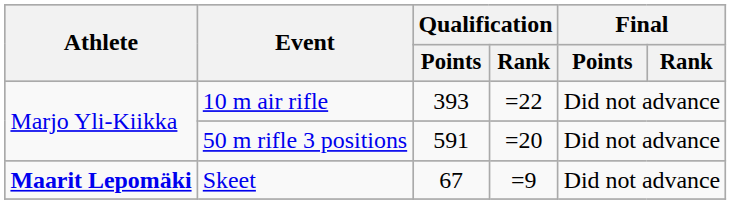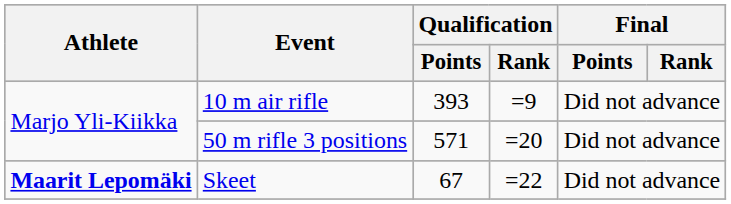10 m air rifle | Qualification / Rank: =22 -> =9
50 m rifle 3 positions | Qualification / Points: 591 -> 571
Skeet | Qualification / Rank: =9 -> =22
